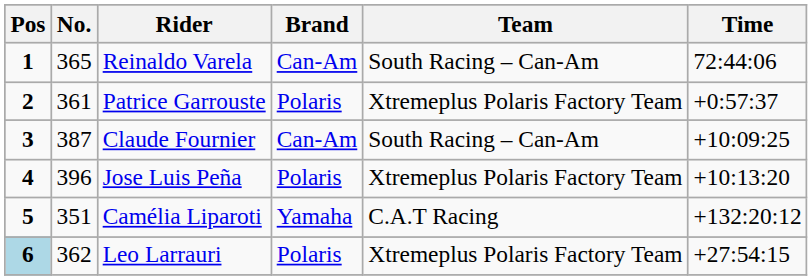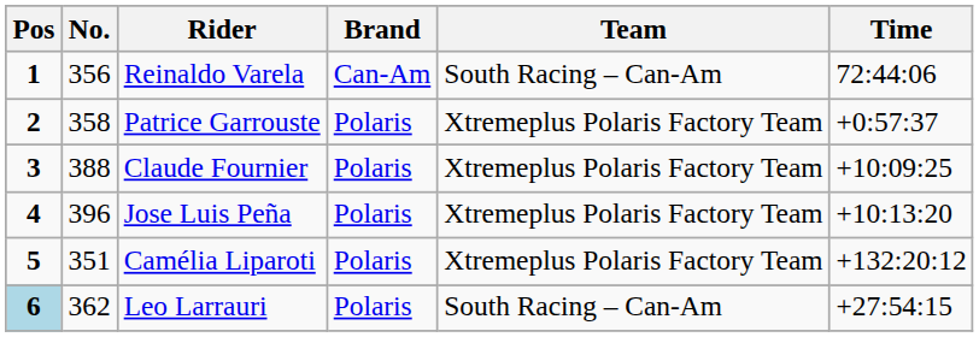Reinaldo Varela | No.: 365 -> 356
Patrice Garrouste | No.: 361 -> 358
Claude Fournier | No.: 387 -> 388
Claude Fournier | Brand: Can-Am -> Polaris
Claude Fournier | Team: South Racing – Can-Am -> Xtremeplus Polaris Factory Team
Camélia Liparoti | Brand: Yamaha -> Polaris
Camélia Liparoti | Team: C.A.T Racing -> Xtremeplus Polaris Factory Team
Leo Larrauri | Team: Xtremeplus Polaris Factory Team -> South Racing – Can-Am
